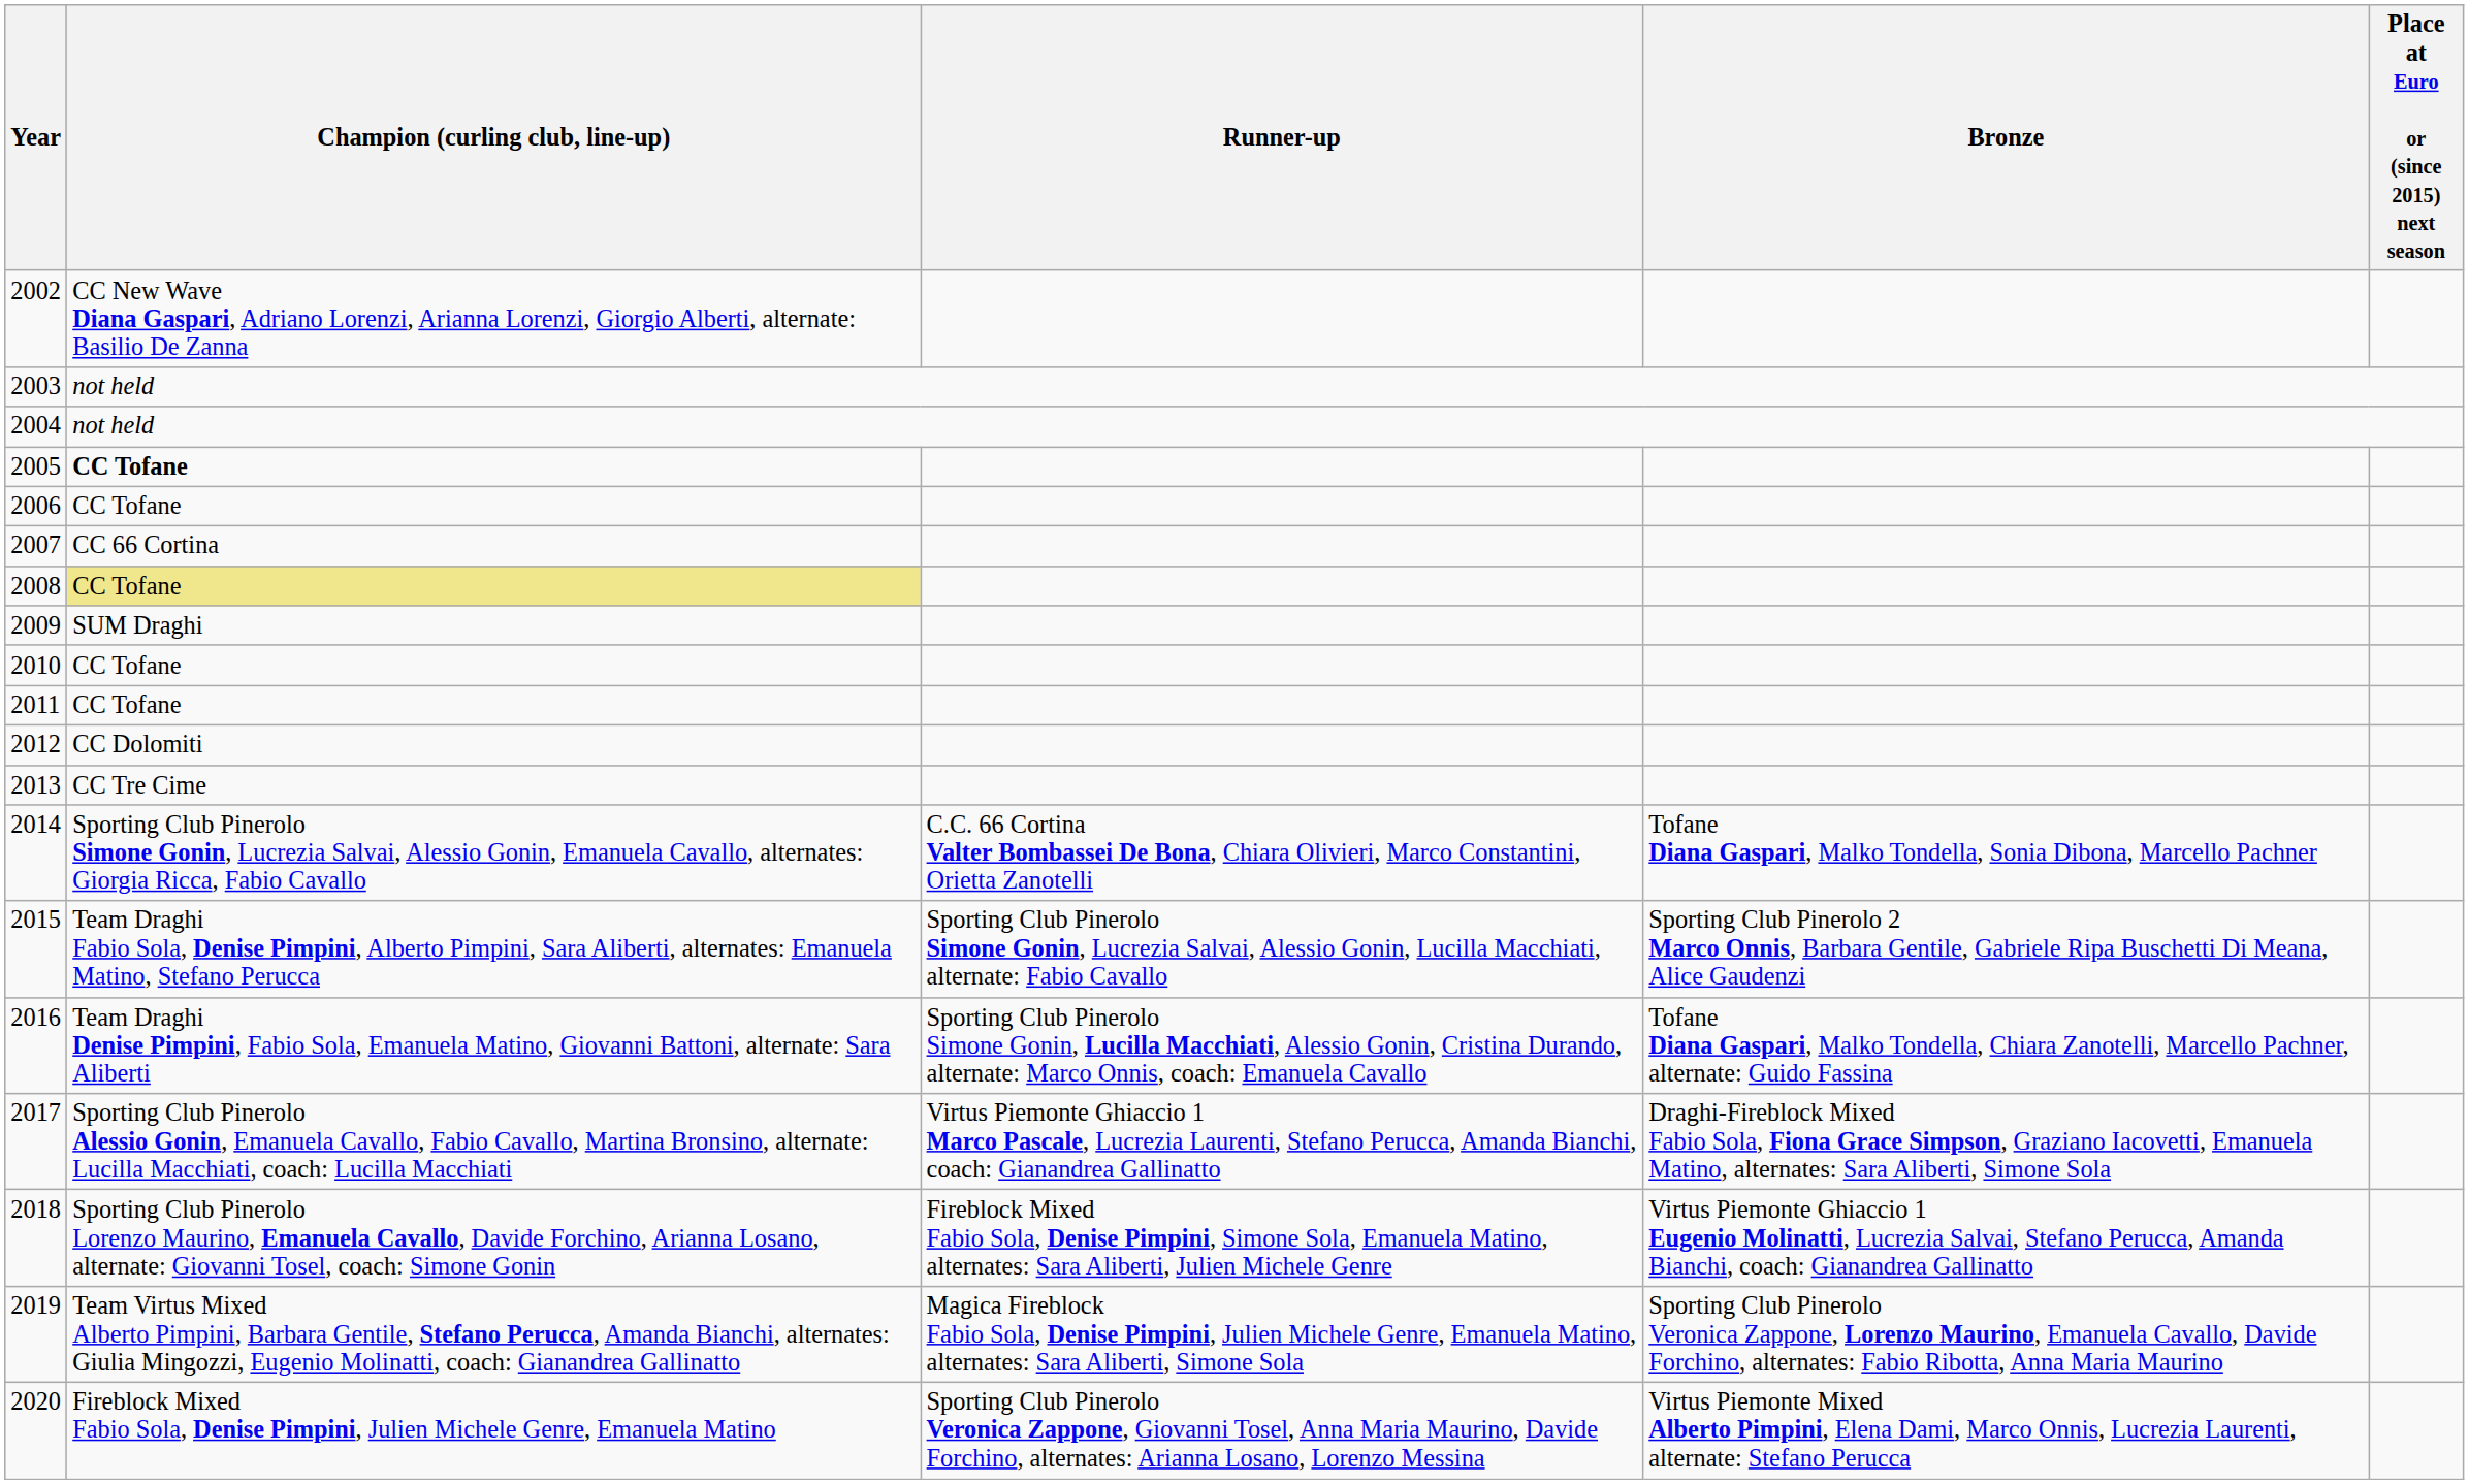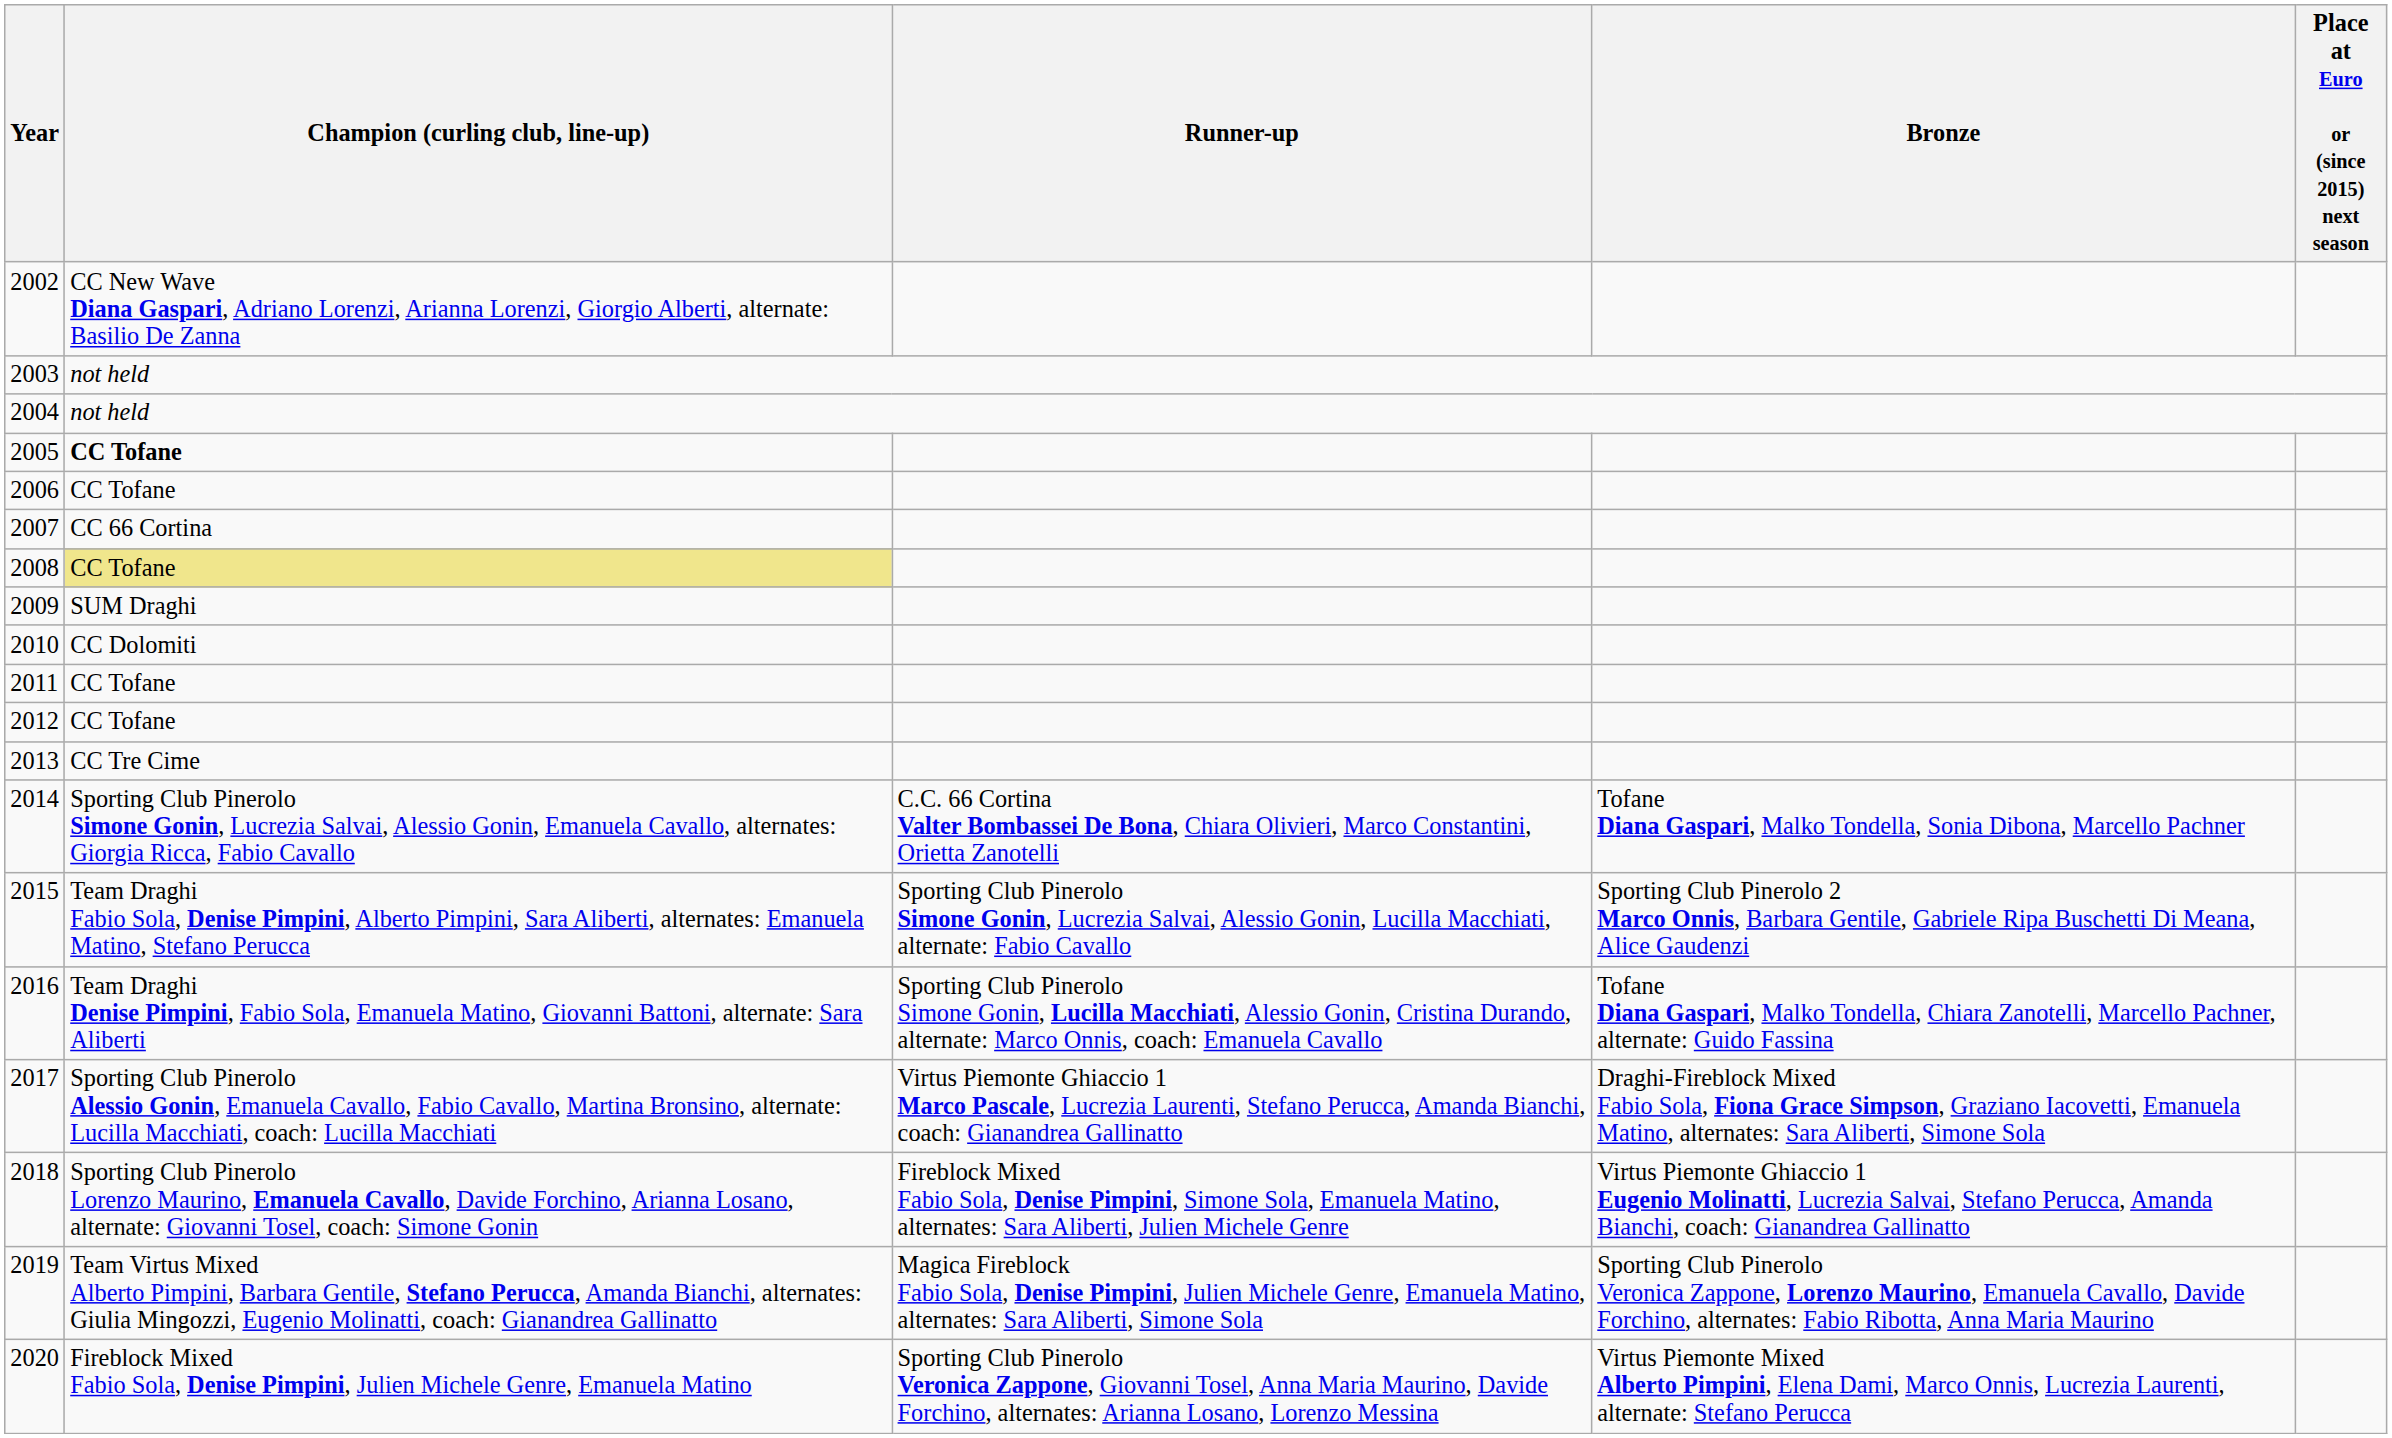2010 | Champion (curling club, line-up): CC Tofane -> CC Dolomiti
2012 | Champion (curling club, line-up): CC Dolomiti -> CC Tofane
